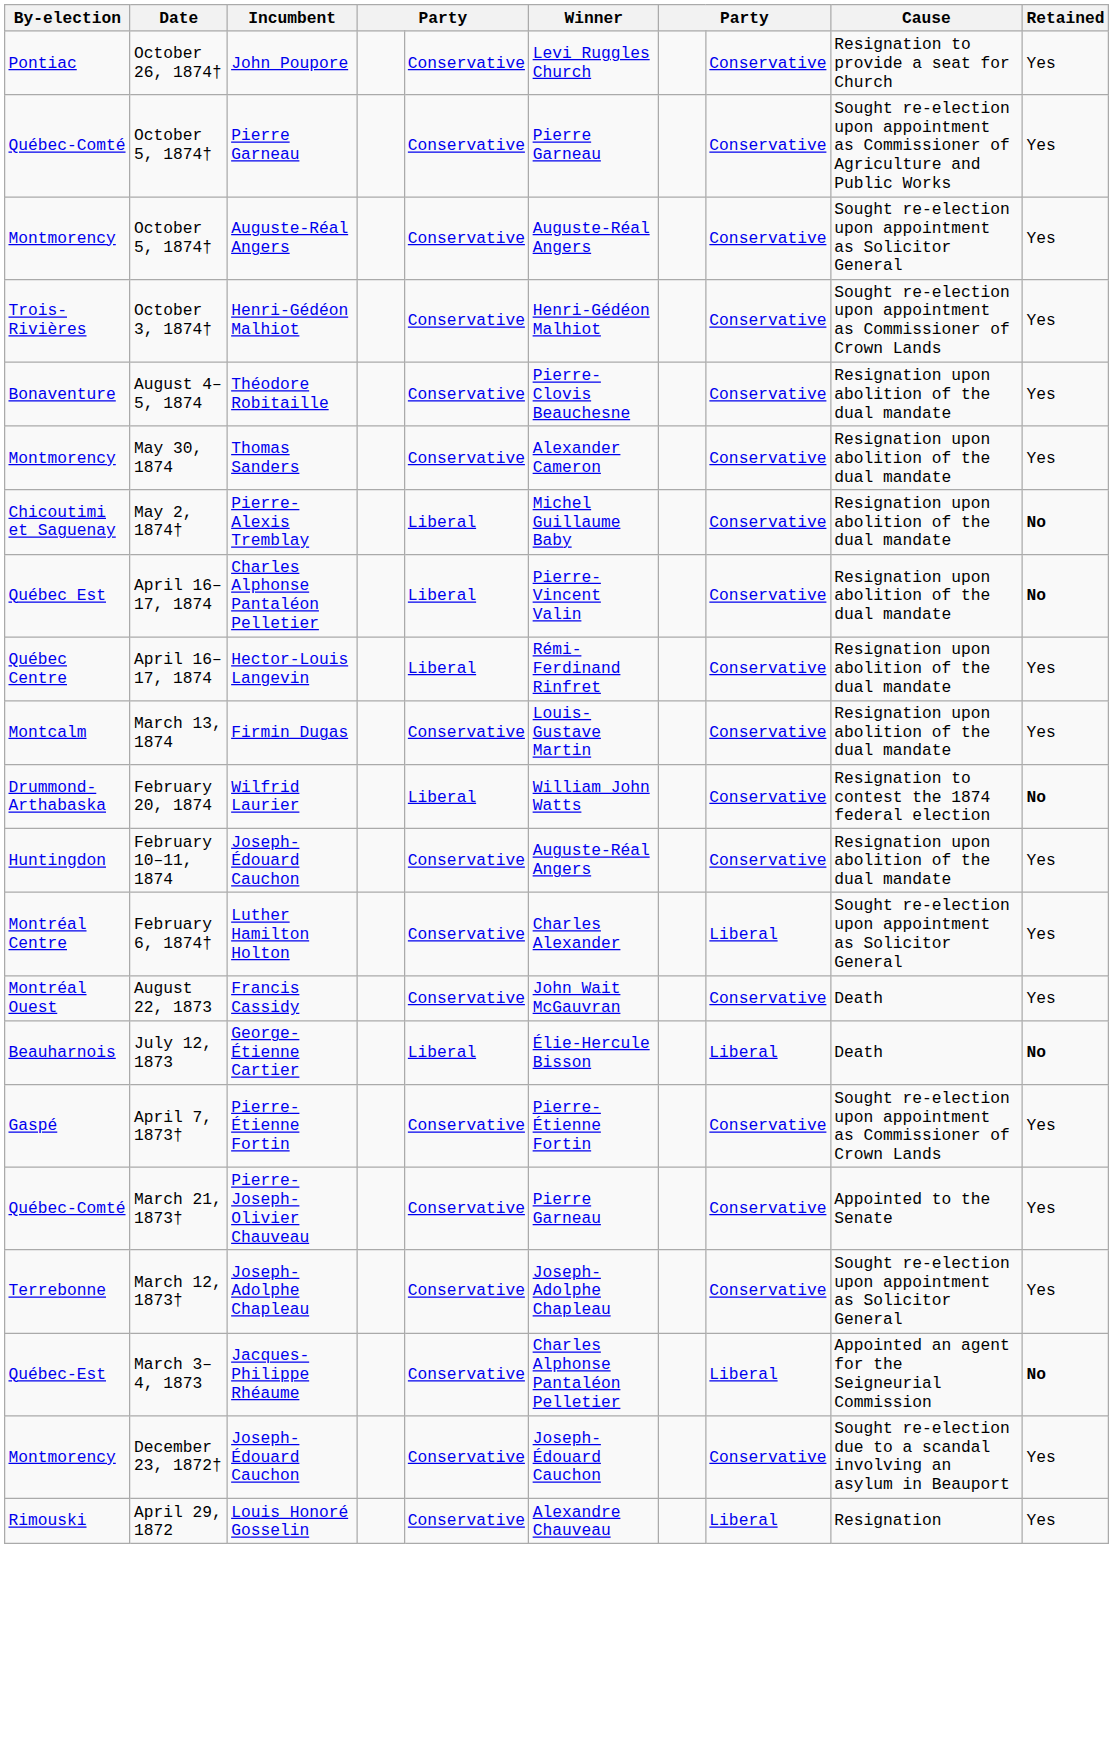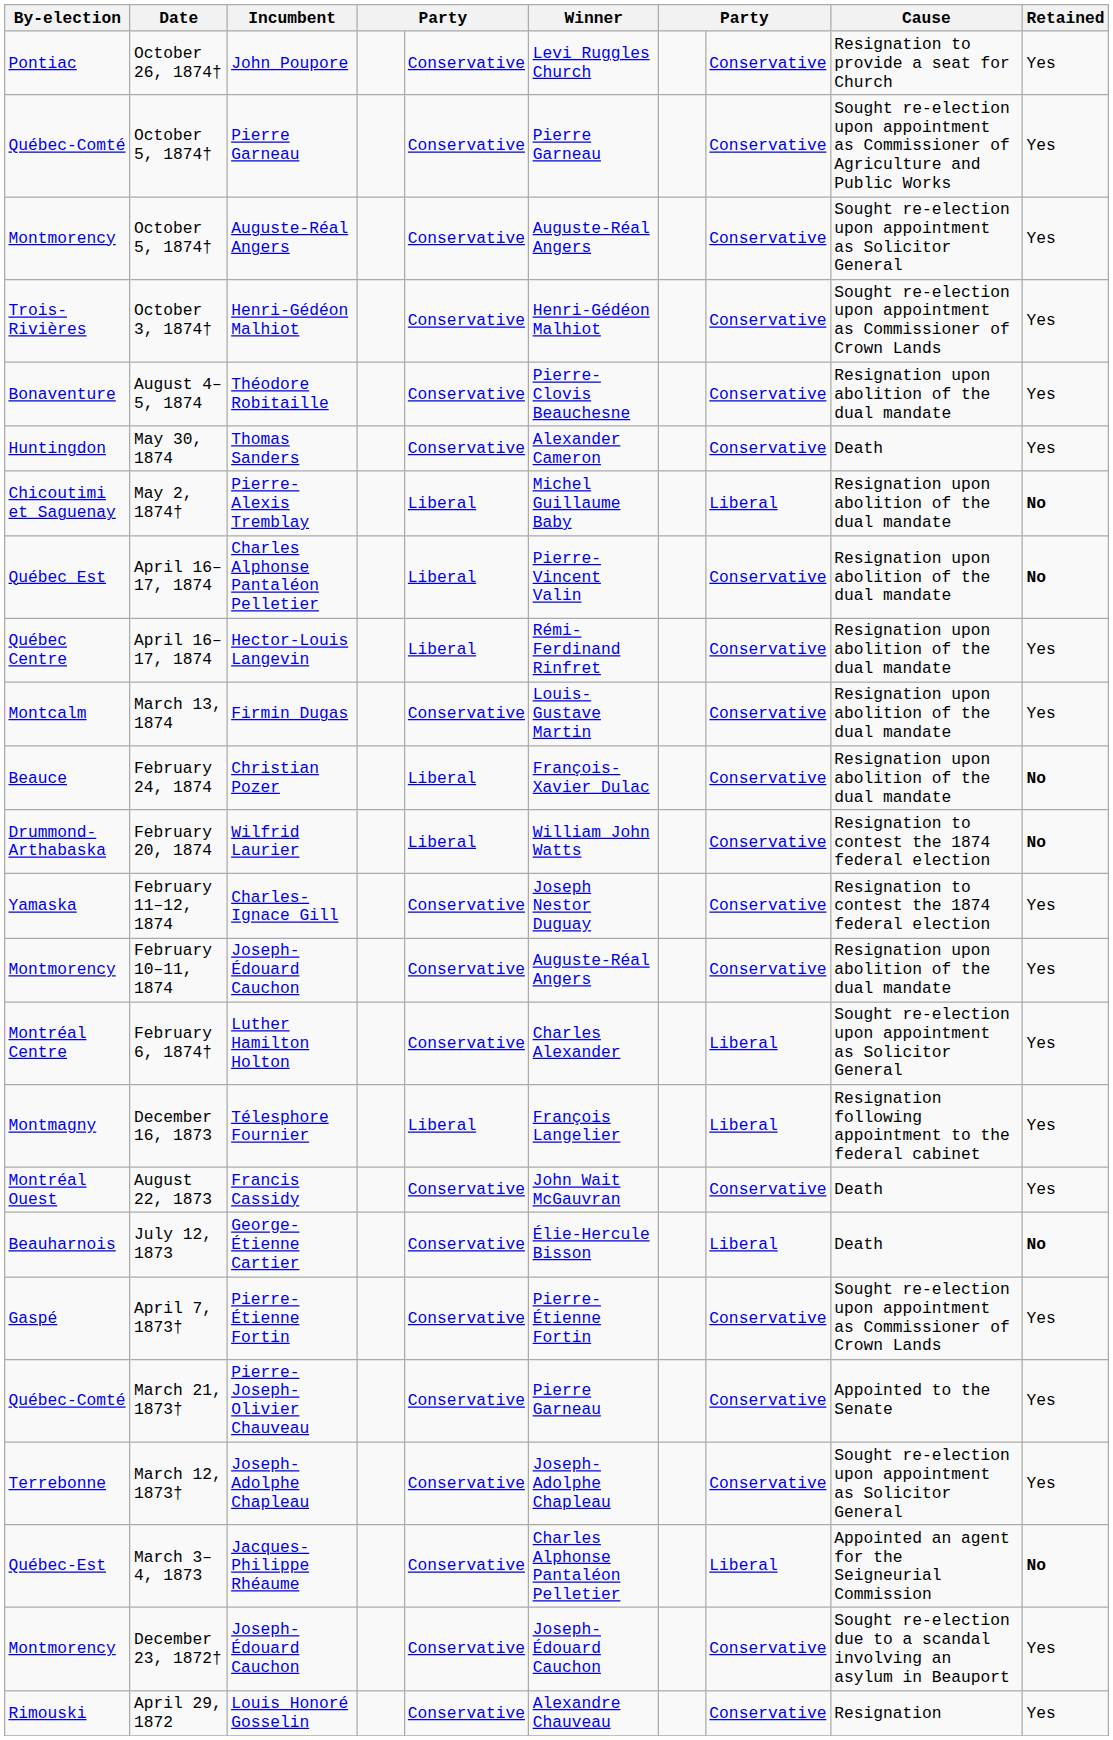Thomas Sanders | By-election: Montmorency -> Huntingdon
Thomas Sanders | Cause: Resignation upon abolition of the dual mandate -> Death
Pierre-Alexis Tremblay | column 8: Conservative -> Liberal
+ row: Beauce | February 24, 1874 | Christian Pozer | Liberal | François-Xavier Dulac | Conservative | Resignation upon abolition of the dual mandate | No
+ row: Yamaska | February 11–12, 1874 | Charles-Ignace Gill | Conservative | Joseph Nestor Duguay | Conservative | Resignation to contest the 1874 federal election | Yes
February 10–11, 1874 / Joseph-Édouard Cauchon | By-election: Huntingdon -> Montmorency
+ row: Montmagny | December 16, 1873 | Télesphore Fournier | Liberal | François Langelier | Liberal | Resignation following appointment to the federal cabinet | Yes
George-Étienne Cartier | column 5: Liberal -> Conservative
Louis Honoré Gosselin | column 8: Liberal -> Conservative
